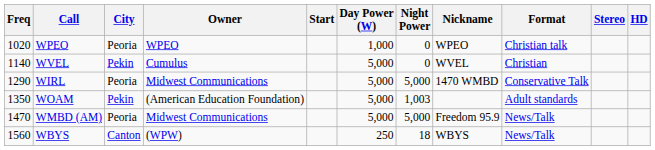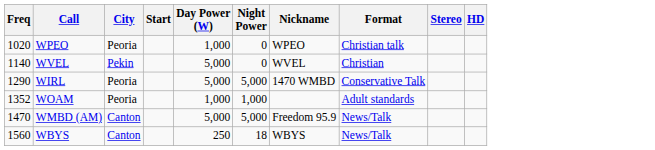- column: Owner | WPEO | Cumulus | Midwest Communications | (American Education Foundation) | Midwest Communications | (WPW)
WOAM | Freq: 1350 -> 1352
WOAM | City: Pekin -> Peoria
WOAM | Day Power (W): 5,000 -> 1,000
WOAM | Night Power: 1,003 -> 1,000
WMBD (AM) | City: Peoria -> Canton
